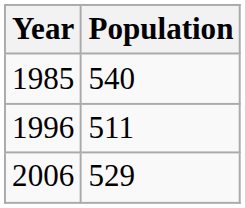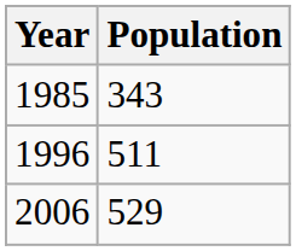1985 | Population: 540 -> 343
